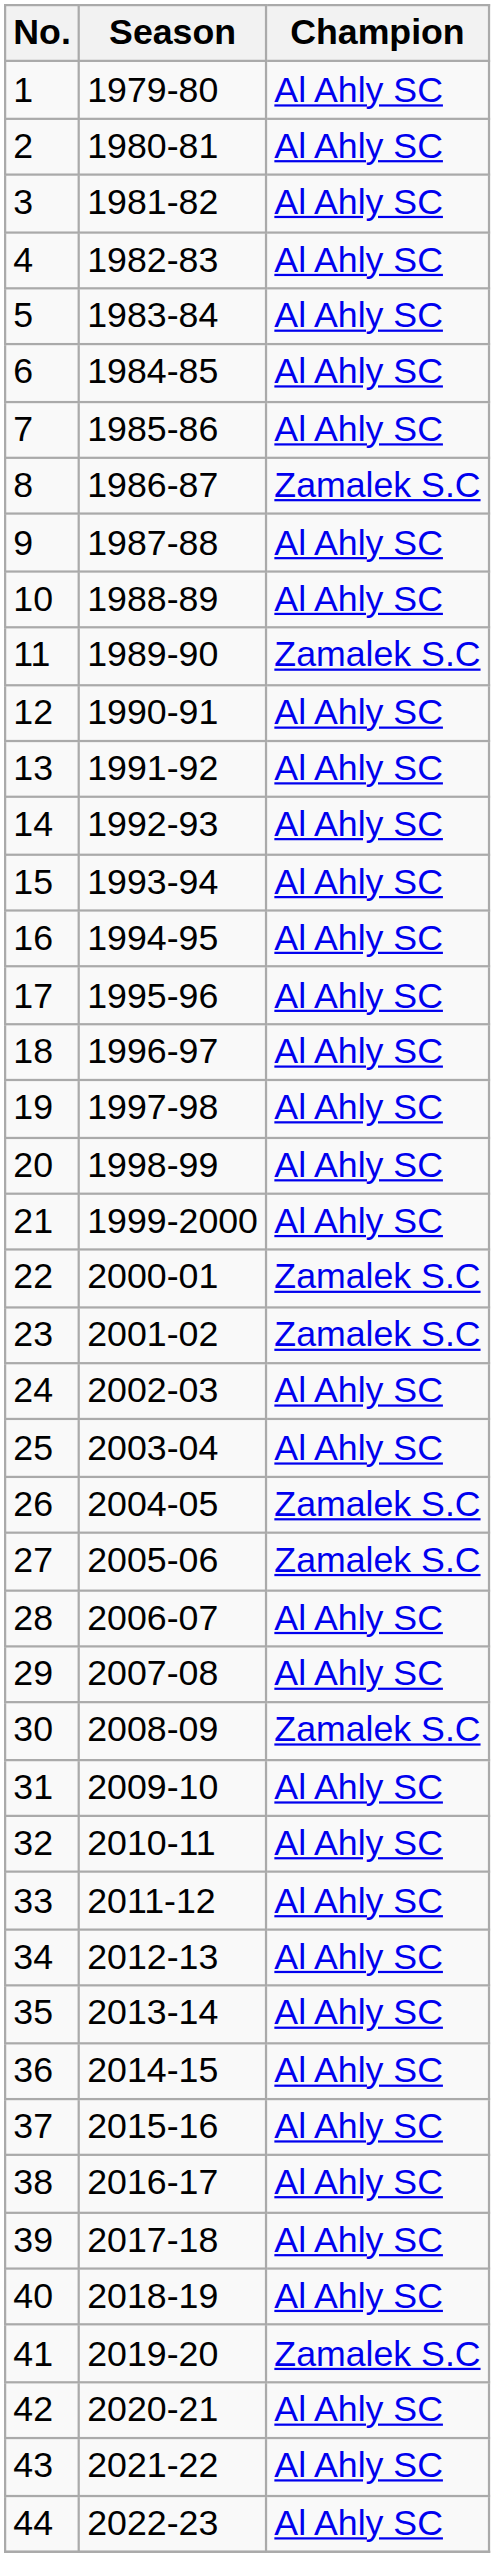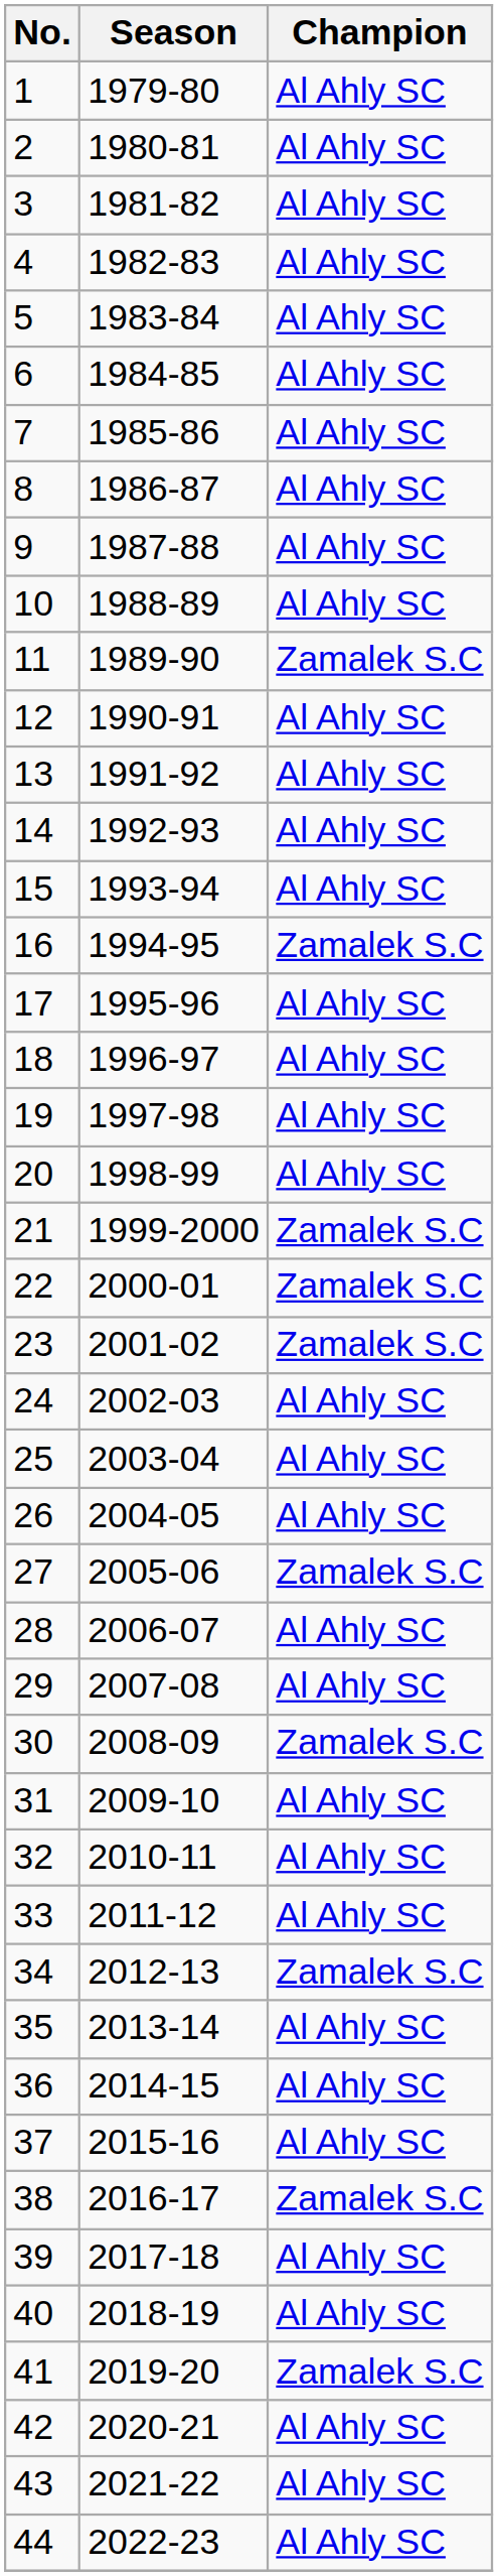8 | Champion: Zamalek S.C -> Al Ahly SC
16 | Champion: Al Ahly SC -> Zamalek S.C
21 | Champion: Al Ahly SC -> Zamalek S.C
26 | Champion: Zamalek S.C -> Al Ahly SC
34 | Champion: Al Ahly SC -> Zamalek S.C
38 | Champion: Al Ahly SC -> Zamalek S.C
